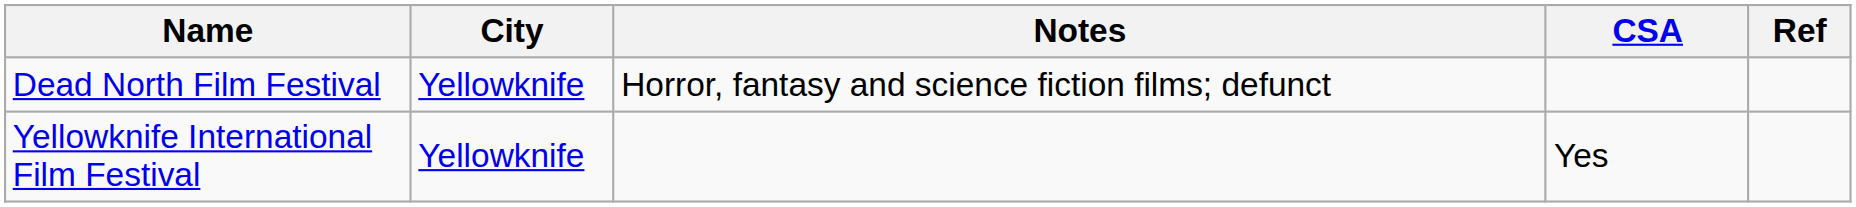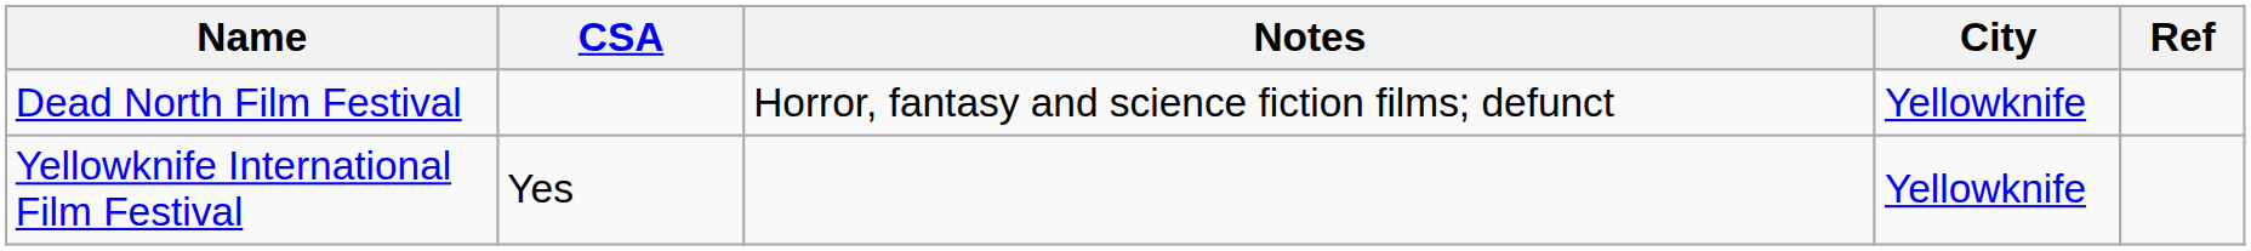columns swapped: City <-> CSA
